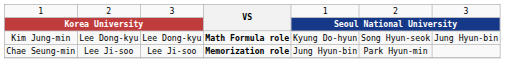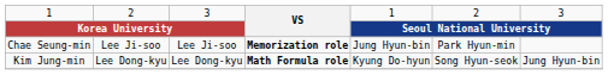rows swapped: Chae Seung-min <-> Kim Jung-min
